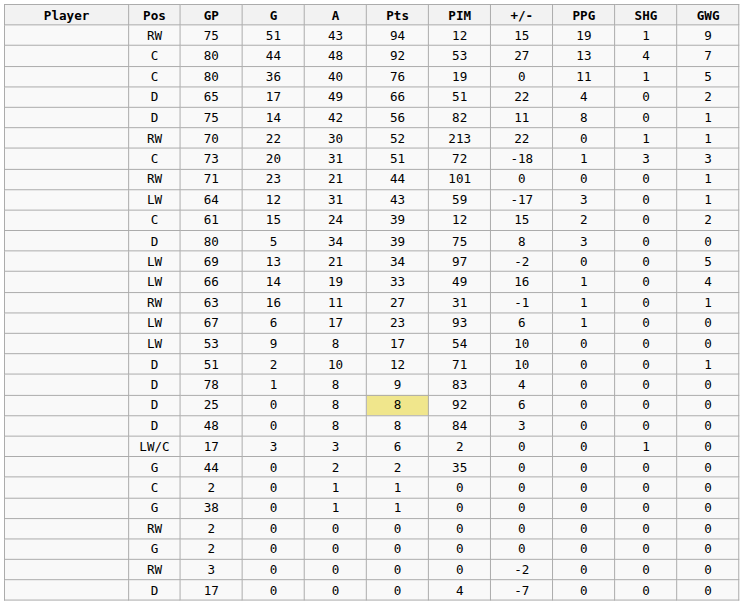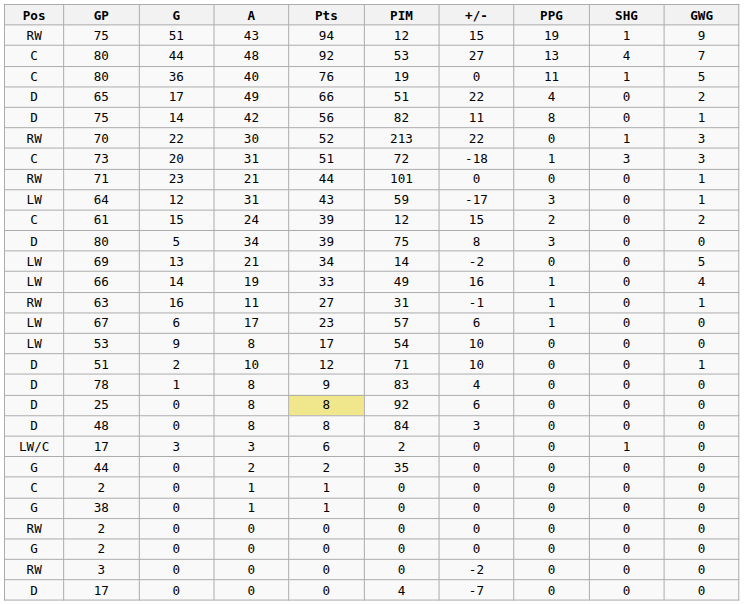- column: Player
70 | GWG: 1 -> 3
69 | PIM: 97 -> 14
67 | PIM: 93 -> 57
